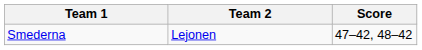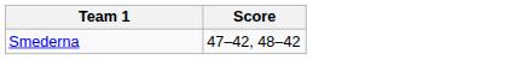- column: Team 2 | Lejonen
